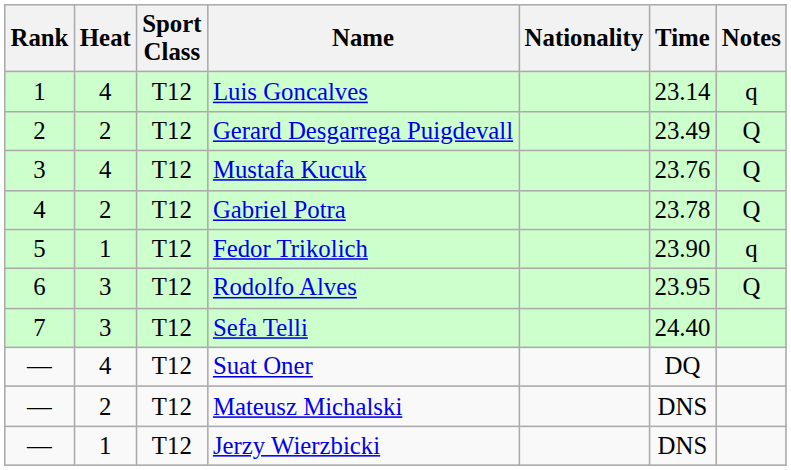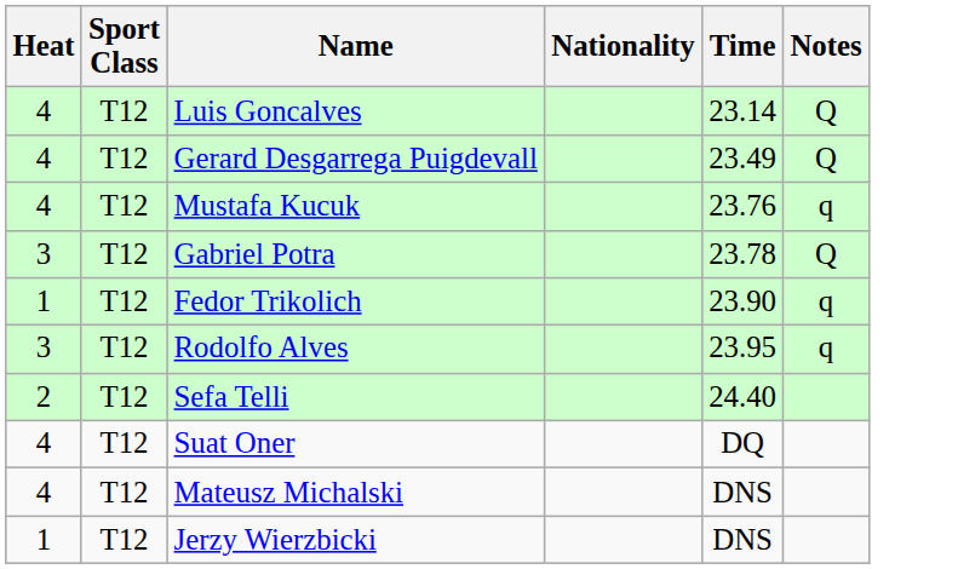- column: Rank | 1 | 2 | 3 | 4 | 5 | 6 | 7 | — | — | —
Luis Goncalves | Notes: q -> Q
Gerard Desgarrega Puigdevall | Heat: 2 -> 4
Mustafa Kucuk | Notes: Q -> q
Gabriel Potra | Heat: 2 -> 3
Rodolfo Alves | Notes: Q -> q
Sefa Telli | Heat: 3 -> 2
Mateusz Michalski | Heat: 2 -> 4
